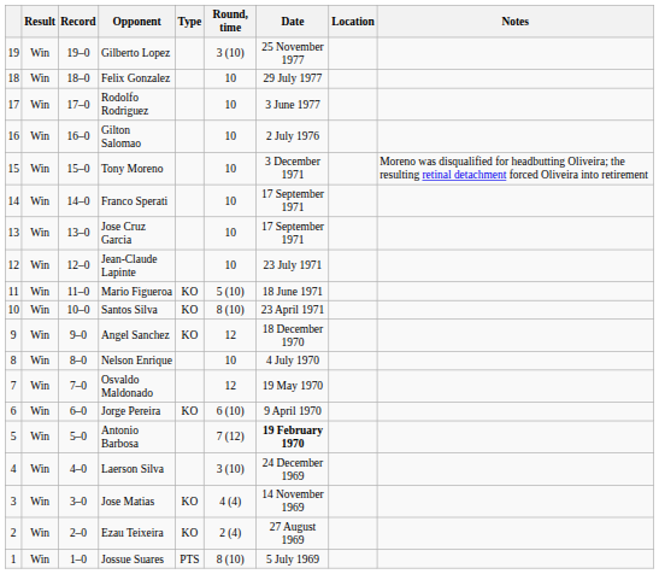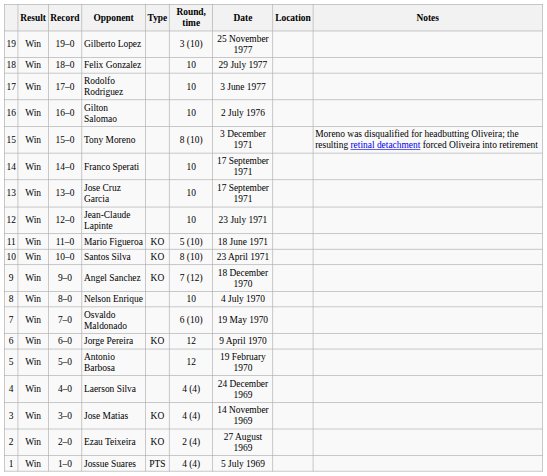Tony Moreno | Round, time: 10 -> 8 (10)
Angel Sanchez | Round, time: 12 -> 7 (12)
Osvaldo Maldonado | Round, time: 12 -> 6 (10)
Jorge Pereira | Round, time: 6 (10) -> 12
Antonio Barbosa | Round, time: 7 (12) -> 12
Antonio Barbosa | Date: bold -> normal
Laerson Silva | Round, time: 3 (10) -> 4 (4)
Jossue Suares | Round, time: 8 (10) -> 4 (4)
